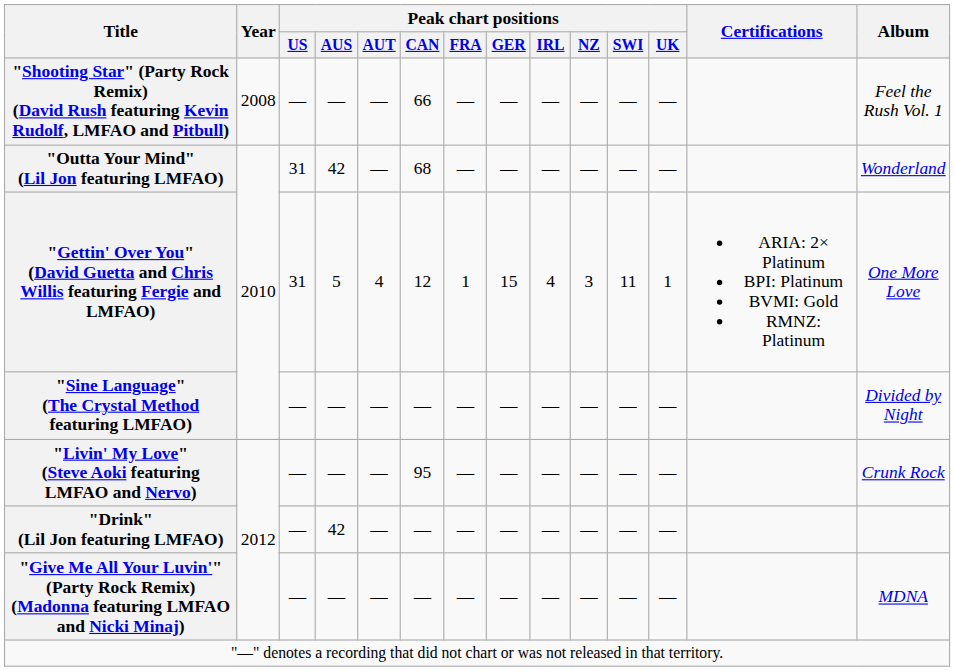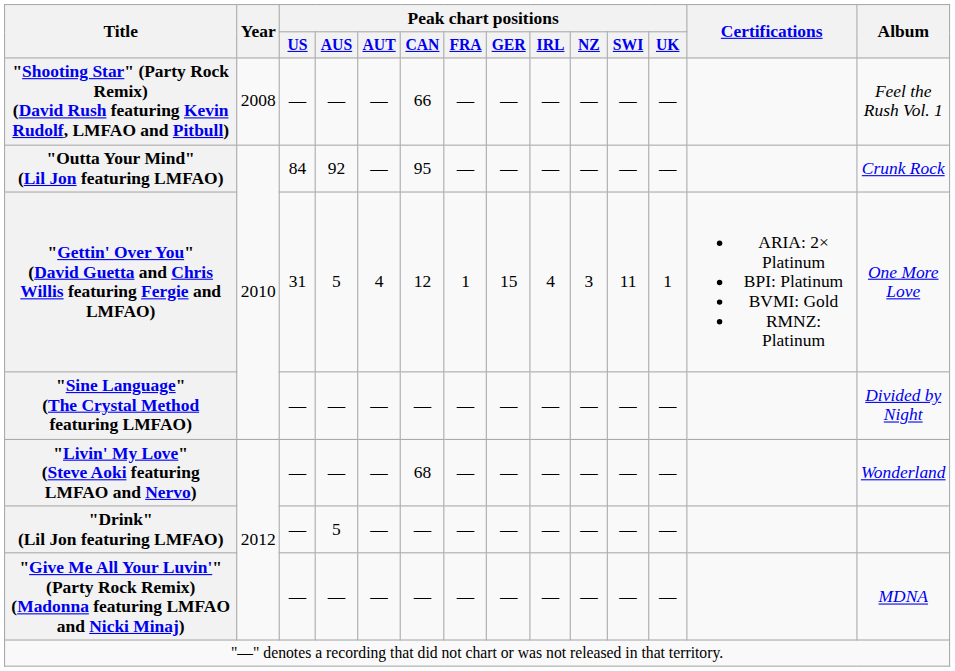"Outta Your Mind" (Lil Jon featuring LMFAO) | Peak chart positions / US: 31 -> 84
"Outta Your Mind" (Lil Jon featuring LMFAO) | Peak chart positions / AUS: 42 -> 92
"Outta Your Mind" (Lil Jon featuring LMFAO) | Peak chart positions / CAN: 68 -> 95
"Outta Your Mind" (Lil Jon featuring LMFAO) | Album: Wonderland -> Crunk Rock
"Livin' My Love" (Steve Aoki featuring LMFAO and Nervo) | Peak chart positions / CAN: 95 -> 68
"Livin' My Love" (Steve Aoki featuring LMFAO and Nervo) | Album: Crunk Rock -> Wonderland
"Drink" (Lil Jon featuring LMFAO) | Peak chart positions / AUS: 42 -> 5
